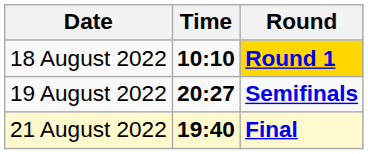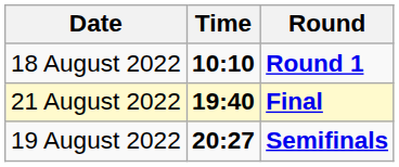18 August 2022 | Round: gold background -> no background
rows swapped: 19 August 2022 <-> 21 August 2022
